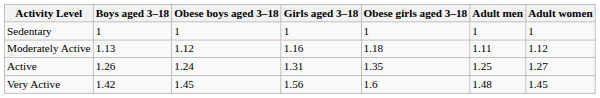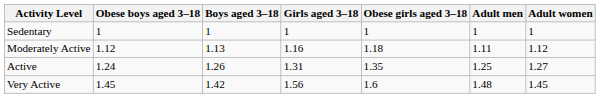columns swapped: Boys aged 3–18 <-> Obese boys aged 3–18
